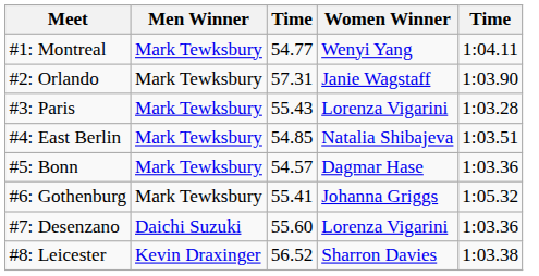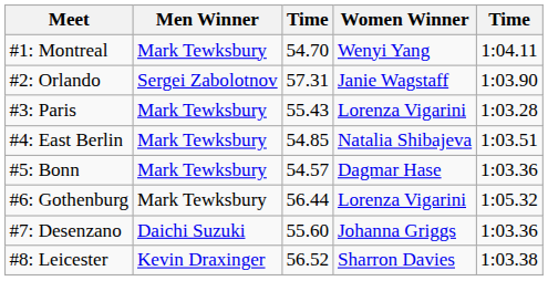#1: Montreal | column 3: 54.77 -> 54.70
#2: Orlando | Men Winner: Mark Tewksbury -> Sergei Zabolotnov
#6: Gothenburg | column 3: 55.41 -> 56.44
#6: Gothenburg | Women Winner: Johanna Griggs -> Lorenza Vigarini
#7: Desenzano | Women Winner: Lorenza Vigarini -> Johanna Griggs
